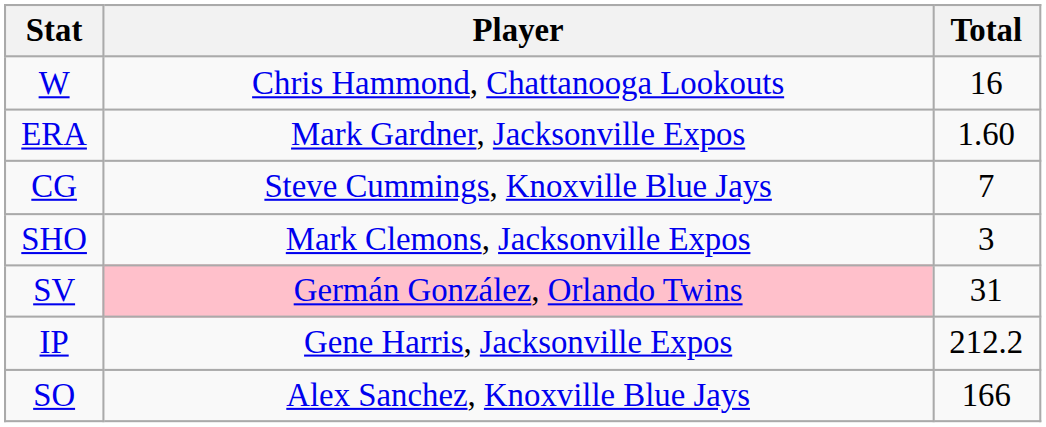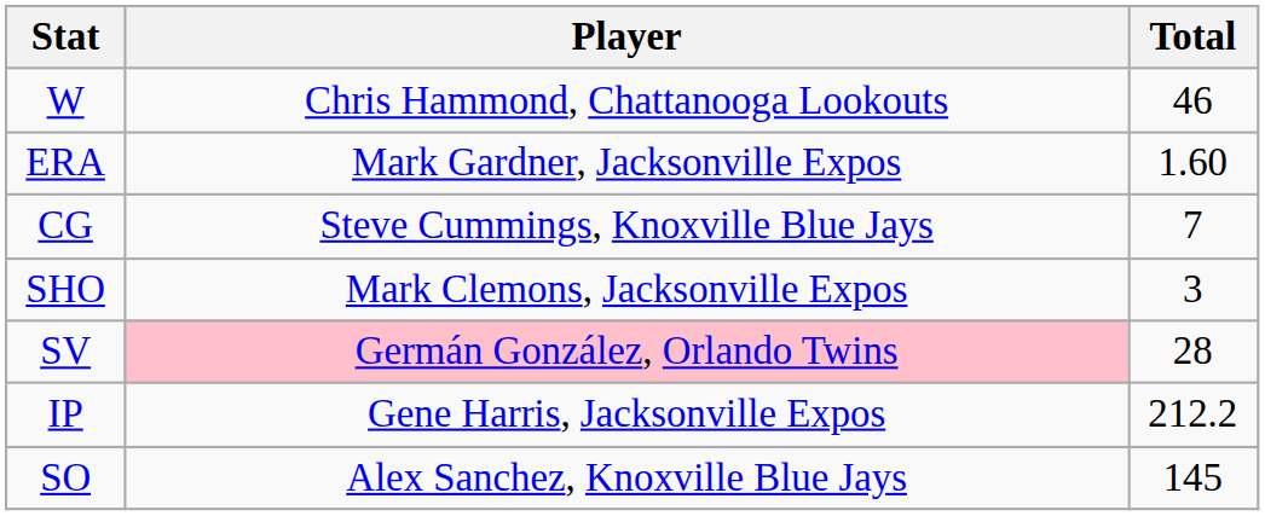W | Total: 16 -> 46
SV | Total: 31 -> 28
SO | Total: 166 -> 145
